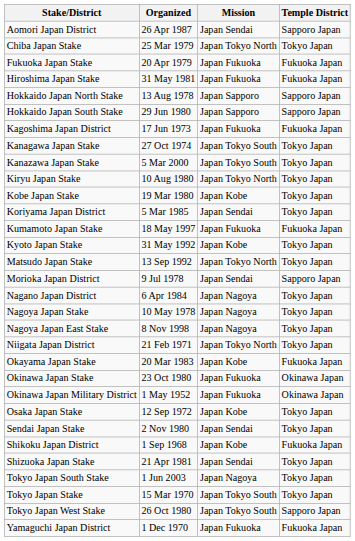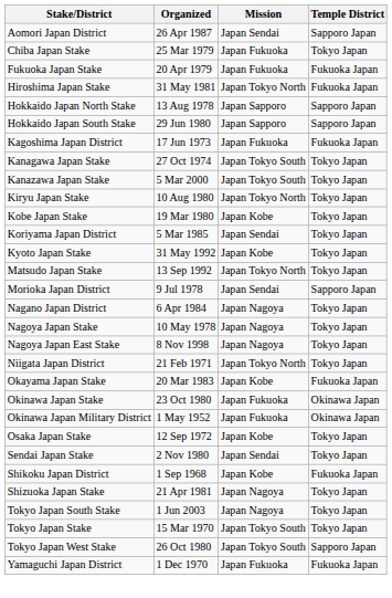Chiba Japan Stake | Mission: Japan Tokyo North -> Japan Fukuoka
Hiroshima Japan Stake | Mission: Japan Fukuoka -> Japan Tokyo North
- row: Kumamoto Japan Stake | 18 May 1997 | Japan Fukuoka | Fukuoka Japan
Shizuoka Japan Stake | Mission: Japan Sendai -> Japan Nagoya
